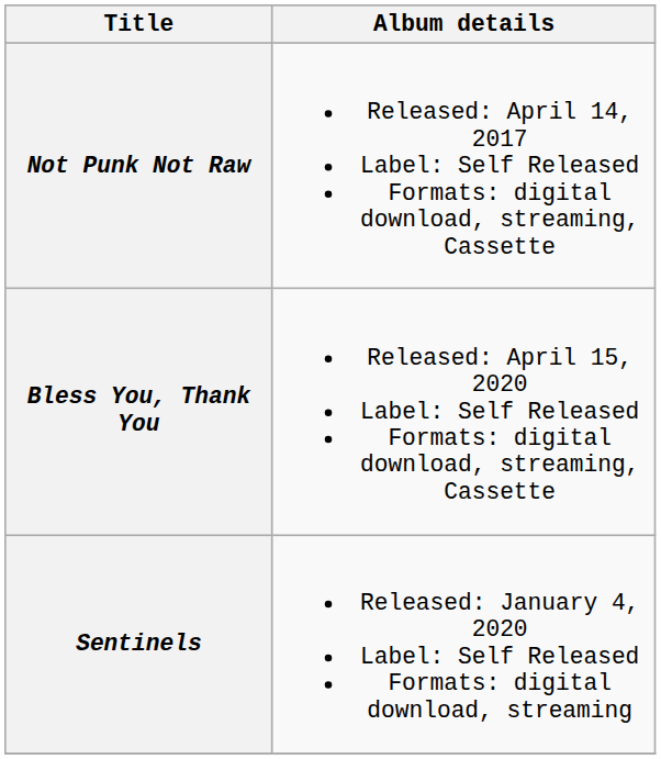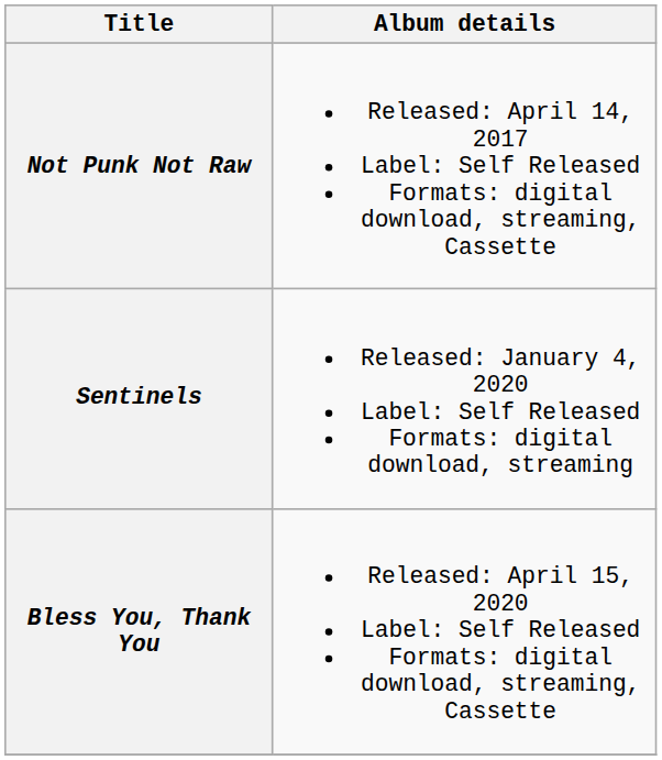rows swapped: Sentinels <-> Bless You, Thank You
